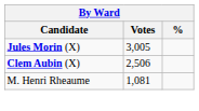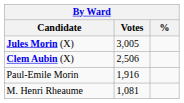+ row: Paul-Emile Morin | 1,916
